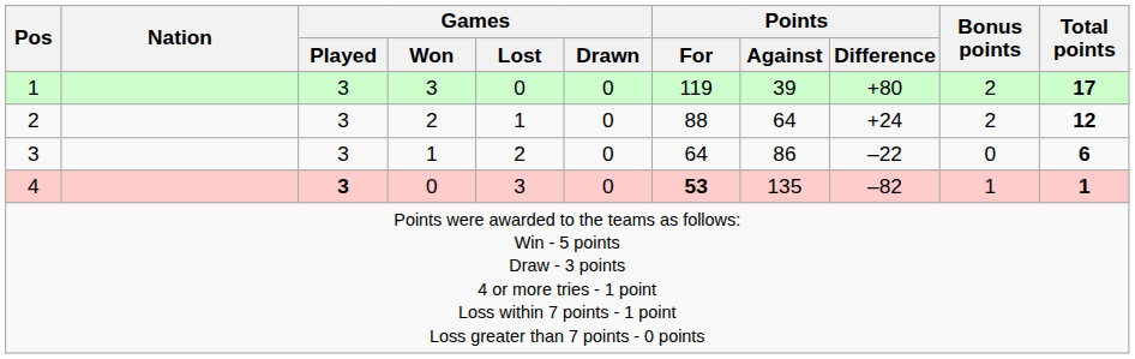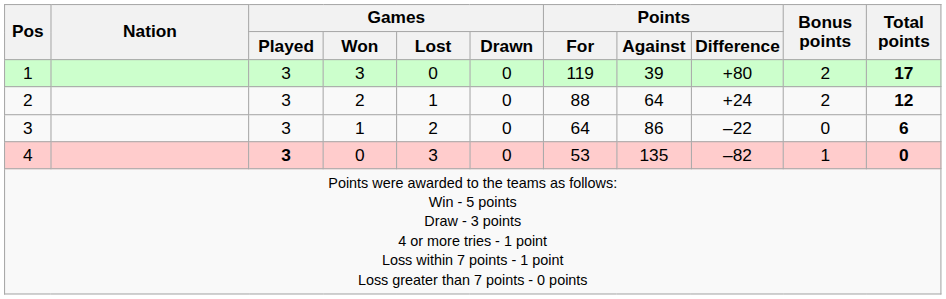4 | Points / For: bold -> normal
4 | Total points: 1 -> 0
